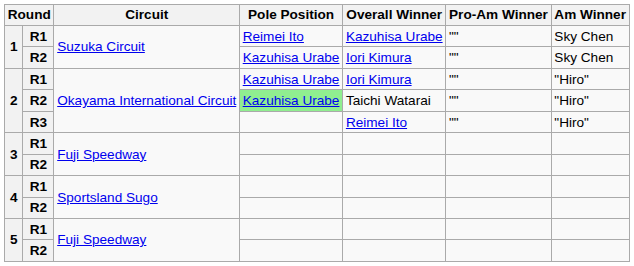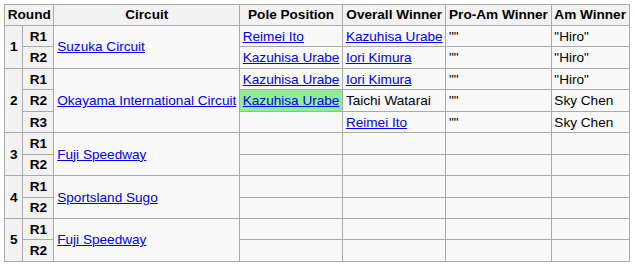1 / R1 | Am Winner: Sky Chen -> "Hiro"
1 / R2 | Am Winner: Sky Chen -> "Hiro"
2 / R2 | Am Winner: "Hiro" -> Sky Chen
2 / R3 | Am Winner: "Hiro" -> Sky Chen
